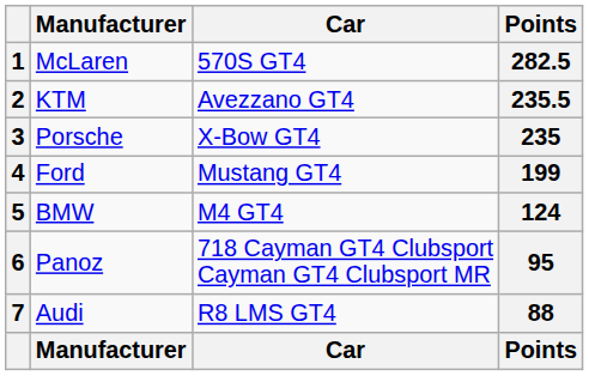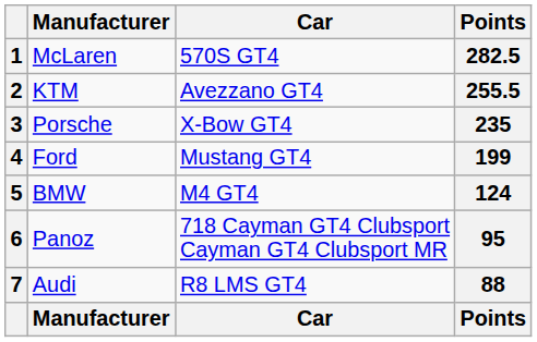2 | Points: 235.5 -> 255.5
